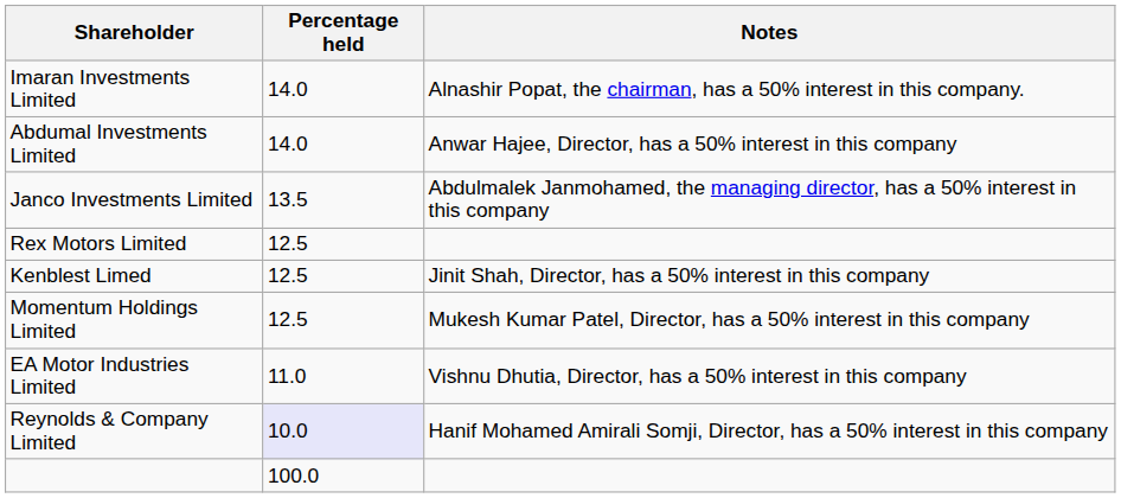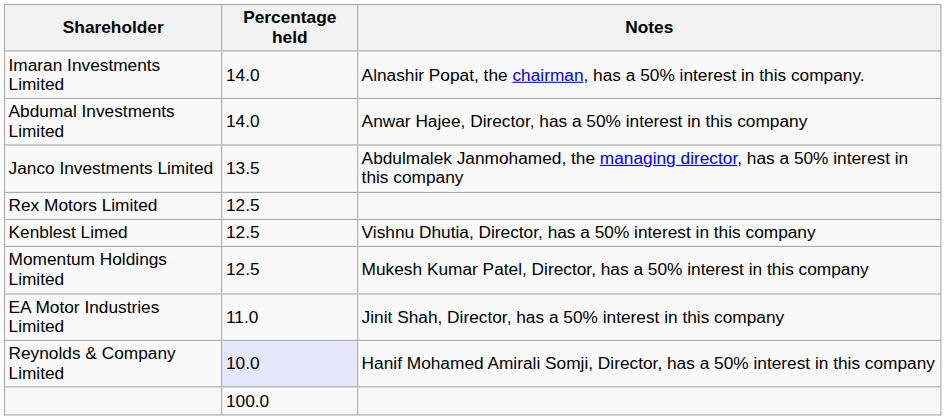Kenblest Limed | Notes: Jinit Shah, Director, has a 50% interest in this company -> Vishnu Dhutia, Director, has a 50% interest in this company
EA Motor Industries Limited | Notes: Vishnu Dhutia, Director, has a 50% interest in this company -> Jinit Shah, Director, has a 50% interest in this company
